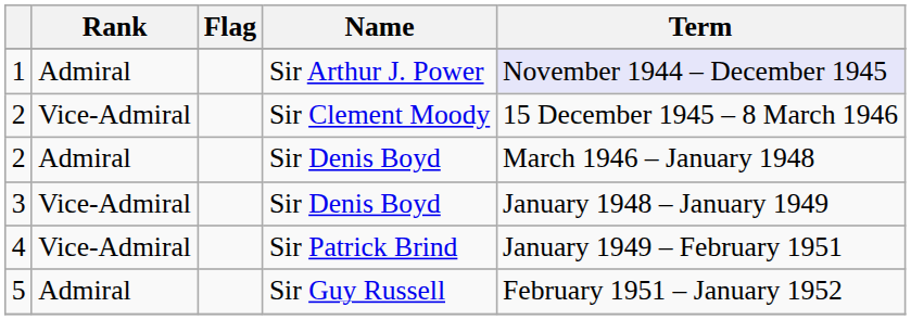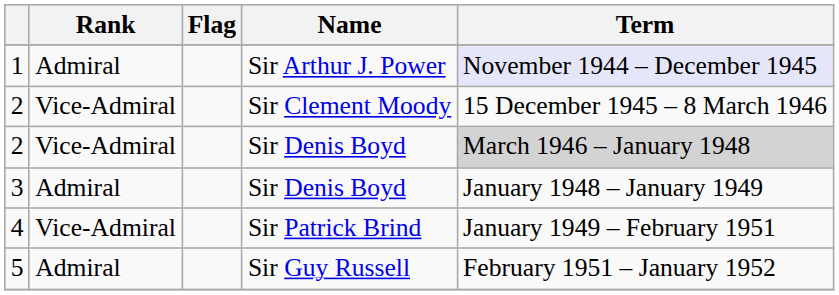2 / Sir Denis Boyd | Rank: Admiral -> Vice-Admiral
2 / Sir Denis Boyd | Term: no background -> lightgrey background
3 | Rank: Vice-Admiral -> Admiral
